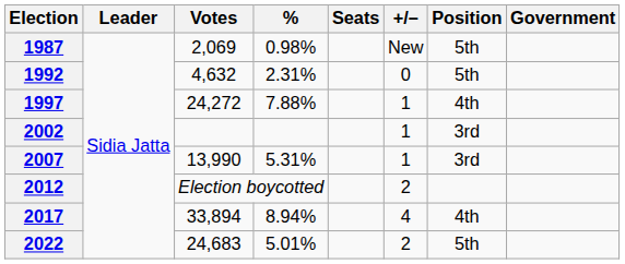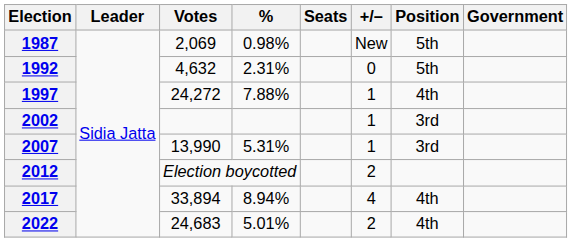2022 | Position: 5th -> 4th
